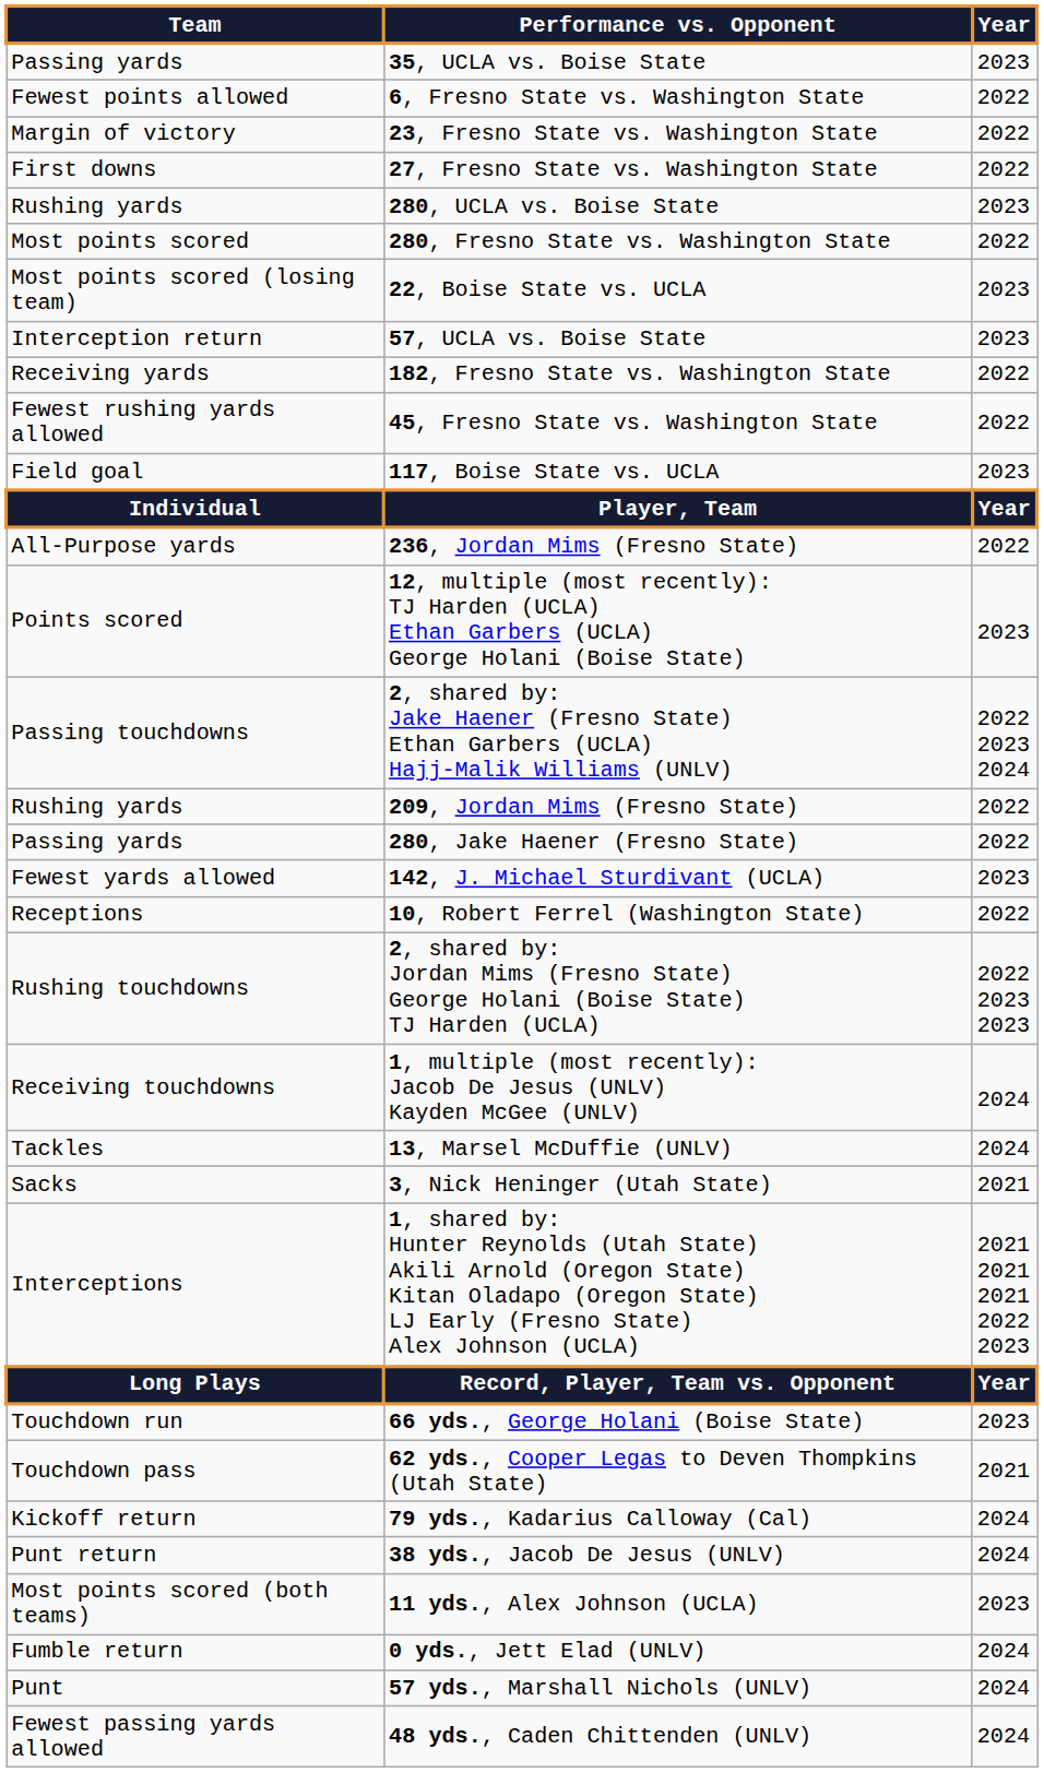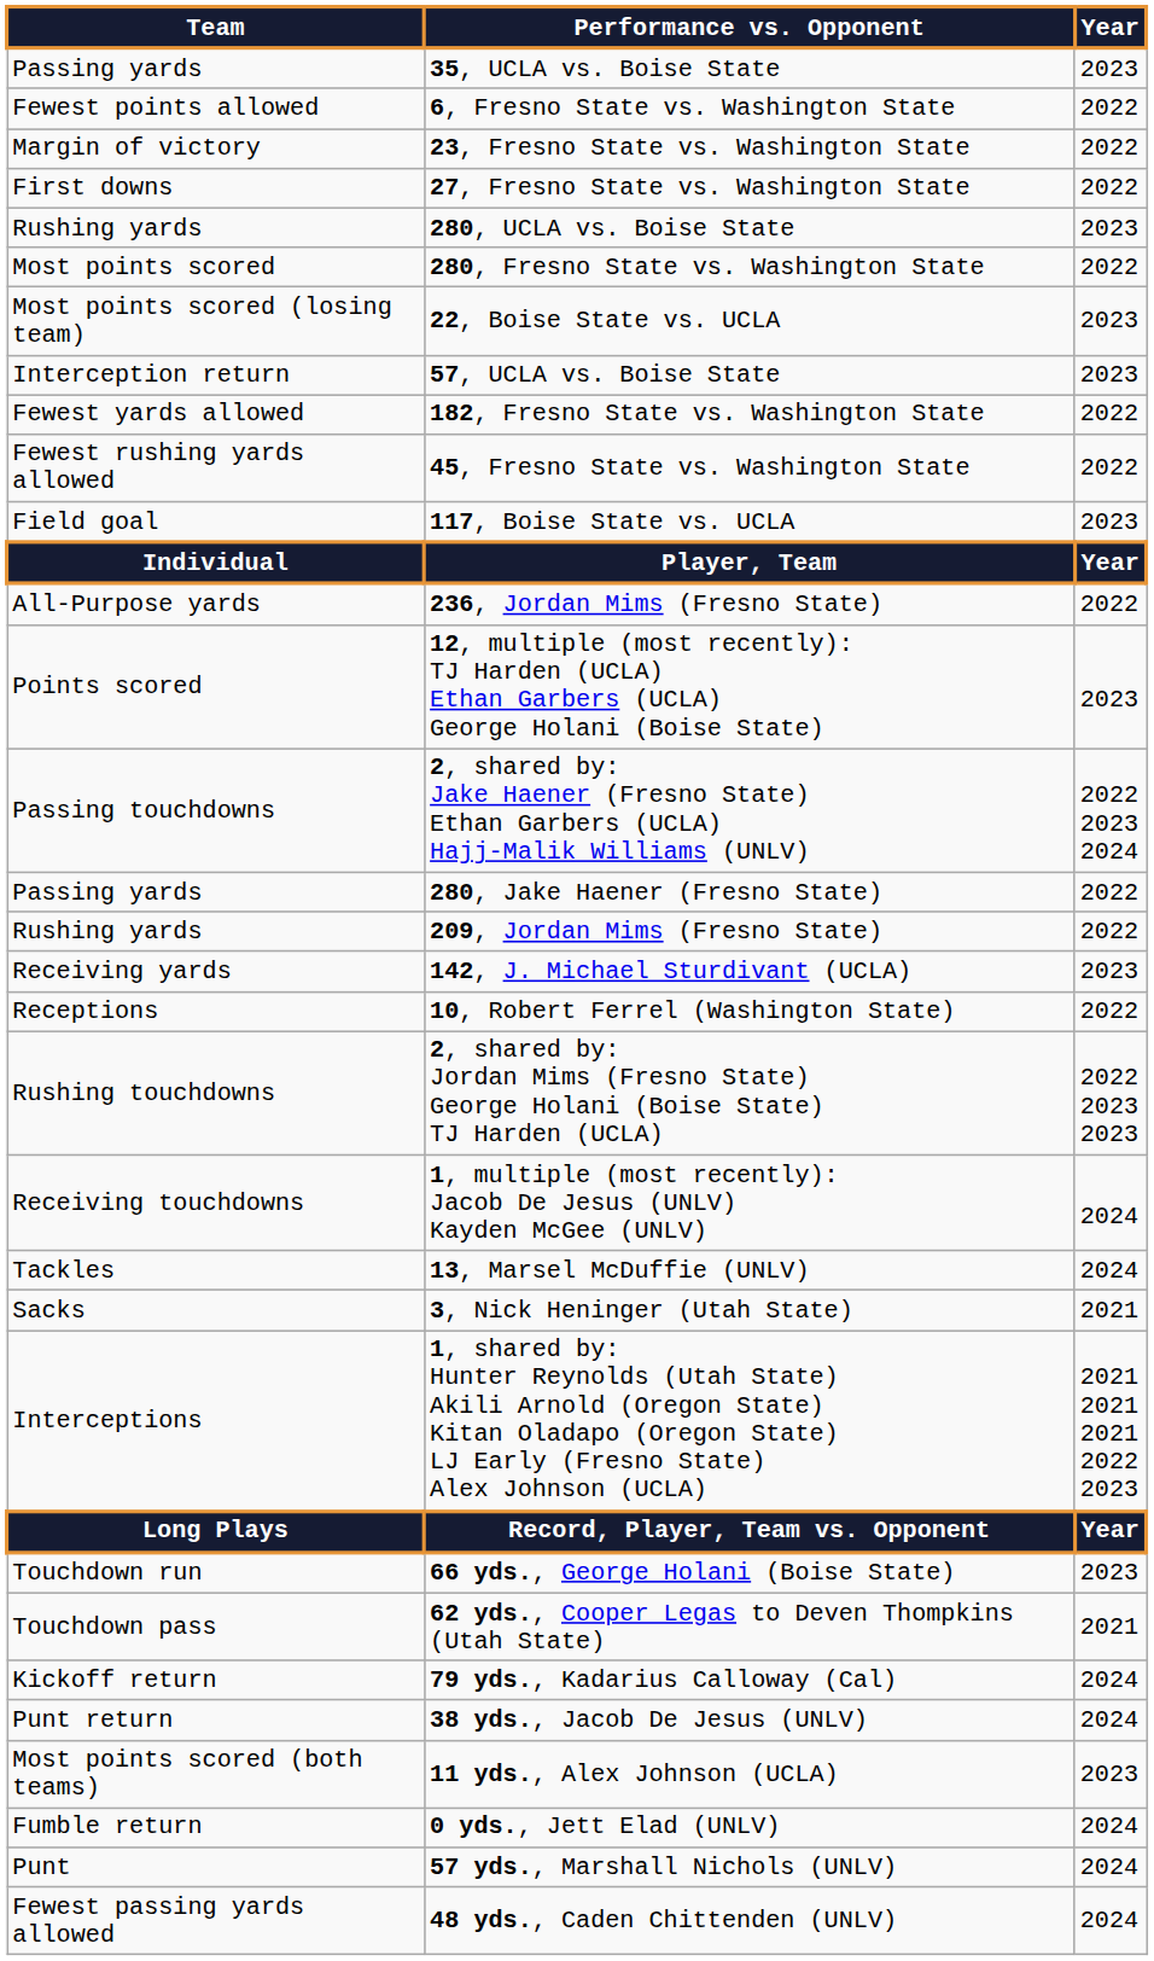182, Fresno State vs. Washington State | Team: Receiving yards -> Fewest yards allowed
rows swapped: 209, Jordan Mims (Fresno State) <-> 280, Jake Haener (Fresno State)
142, J. Michael Sturdivant (UCLA) | Team: Fewest yards allowed -> Receiving yards
